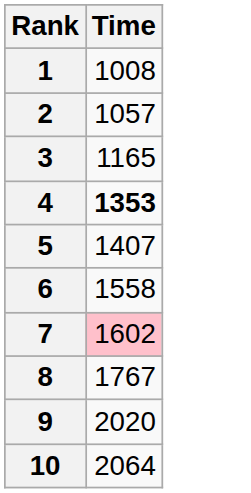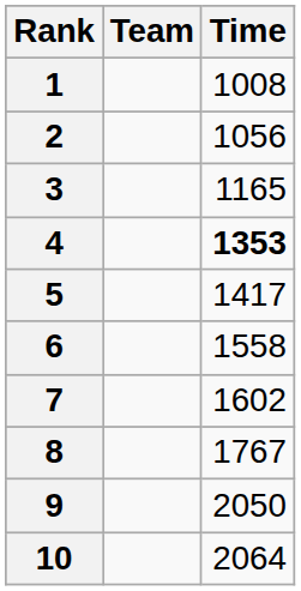+ column: Team
2 | Time: 1057 -> 1056
5 | Time: 1407 -> 1417
7 | Time: pink background -> no background
9 | Time: 2020 -> 2050
